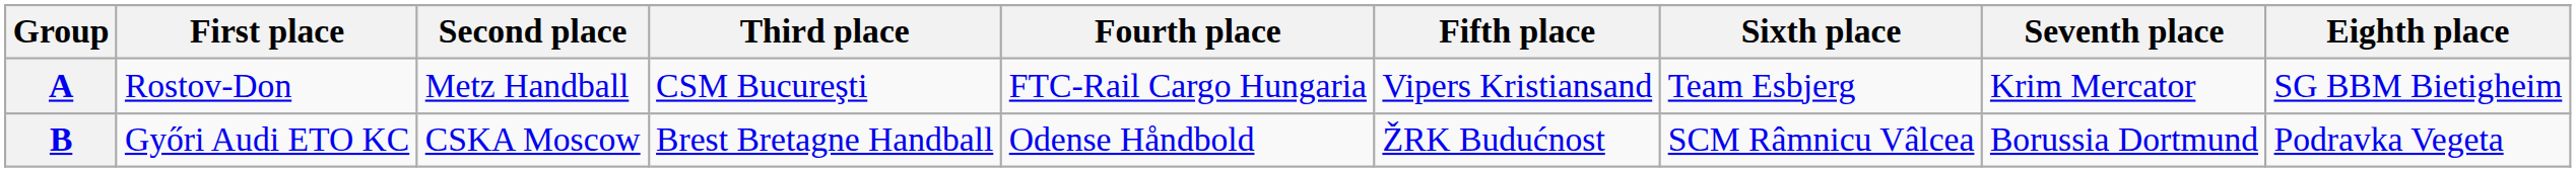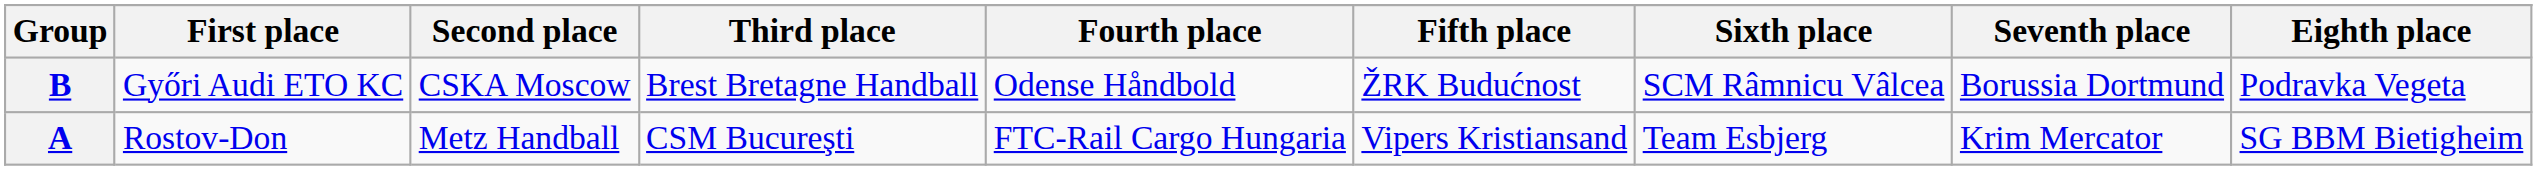rows swapped: A <-> B
